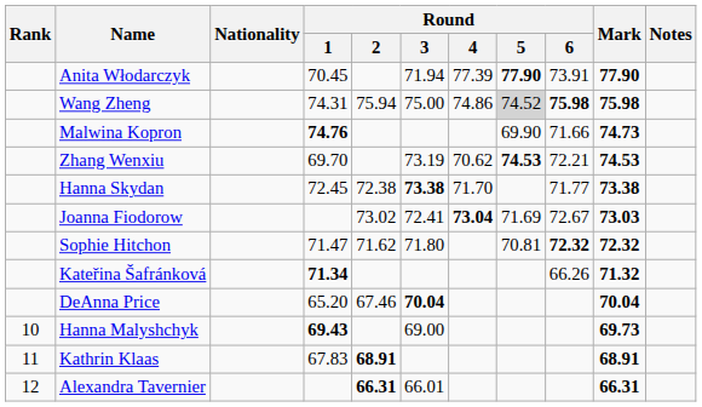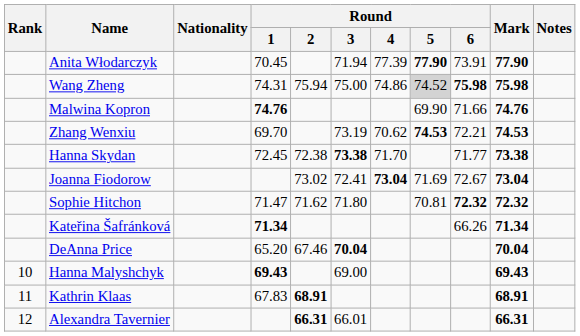Malwina Kopron | Mark: 74.73 -> 74.76
Joanna Fiodorow | Mark: 73.03 -> 73.04
Kateřina Šafránková | Mark: 71.32 -> 71.34
Hanna Malyshchyk | Mark: 69.73 -> 69.43
